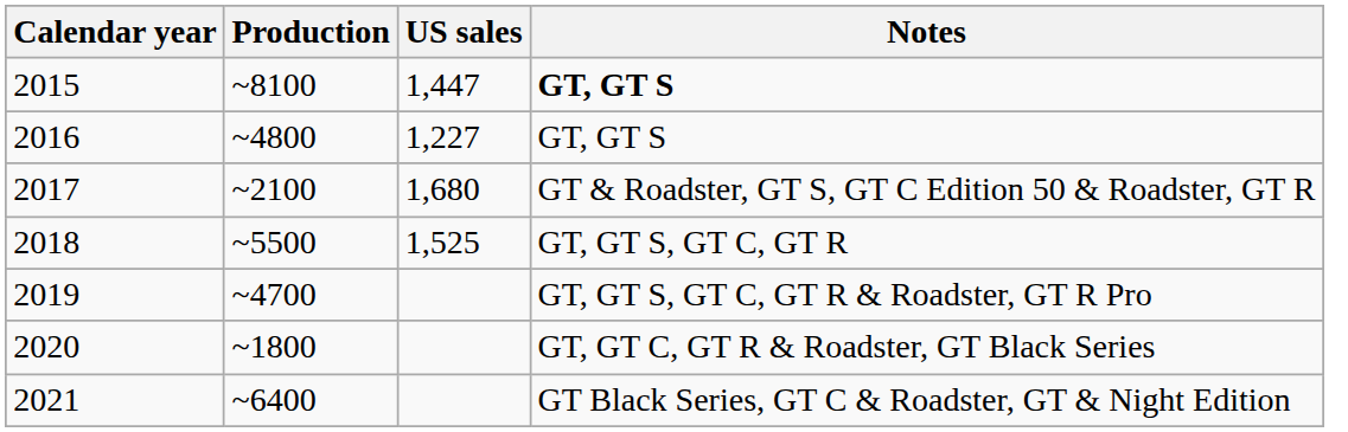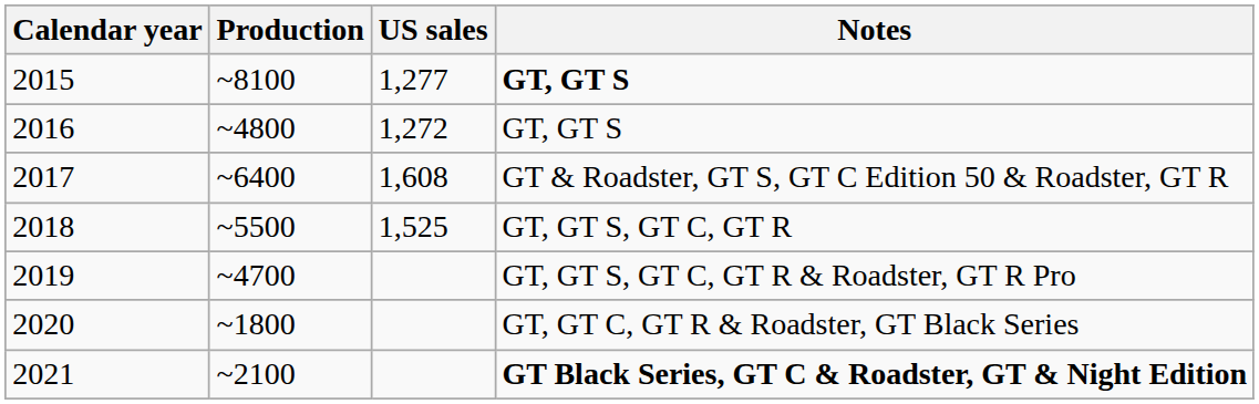2015 | US sales: 1,447 -> 1,277
2016 | US sales: 1,227 -> 1,272
2017 | Production: ~2100 -> ~6400
2017 | US sales: 1,680 -> 1,608
2021 | Production: ~6400 -> ~2100
2021 | Notes: normal -> bold
